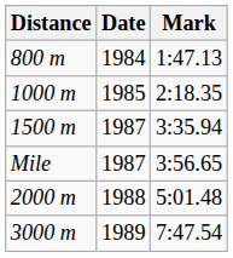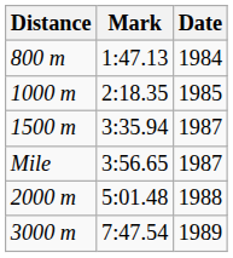columns swapped: Mark <-> Date
